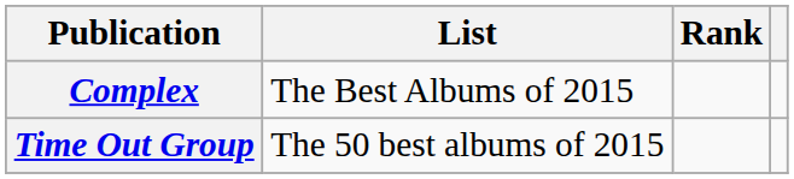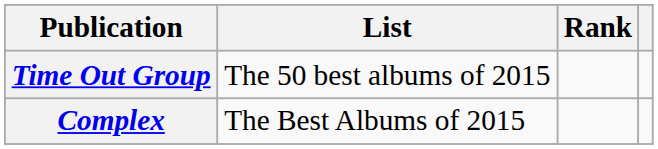rows swapped: Complex <-> Time Out Group
